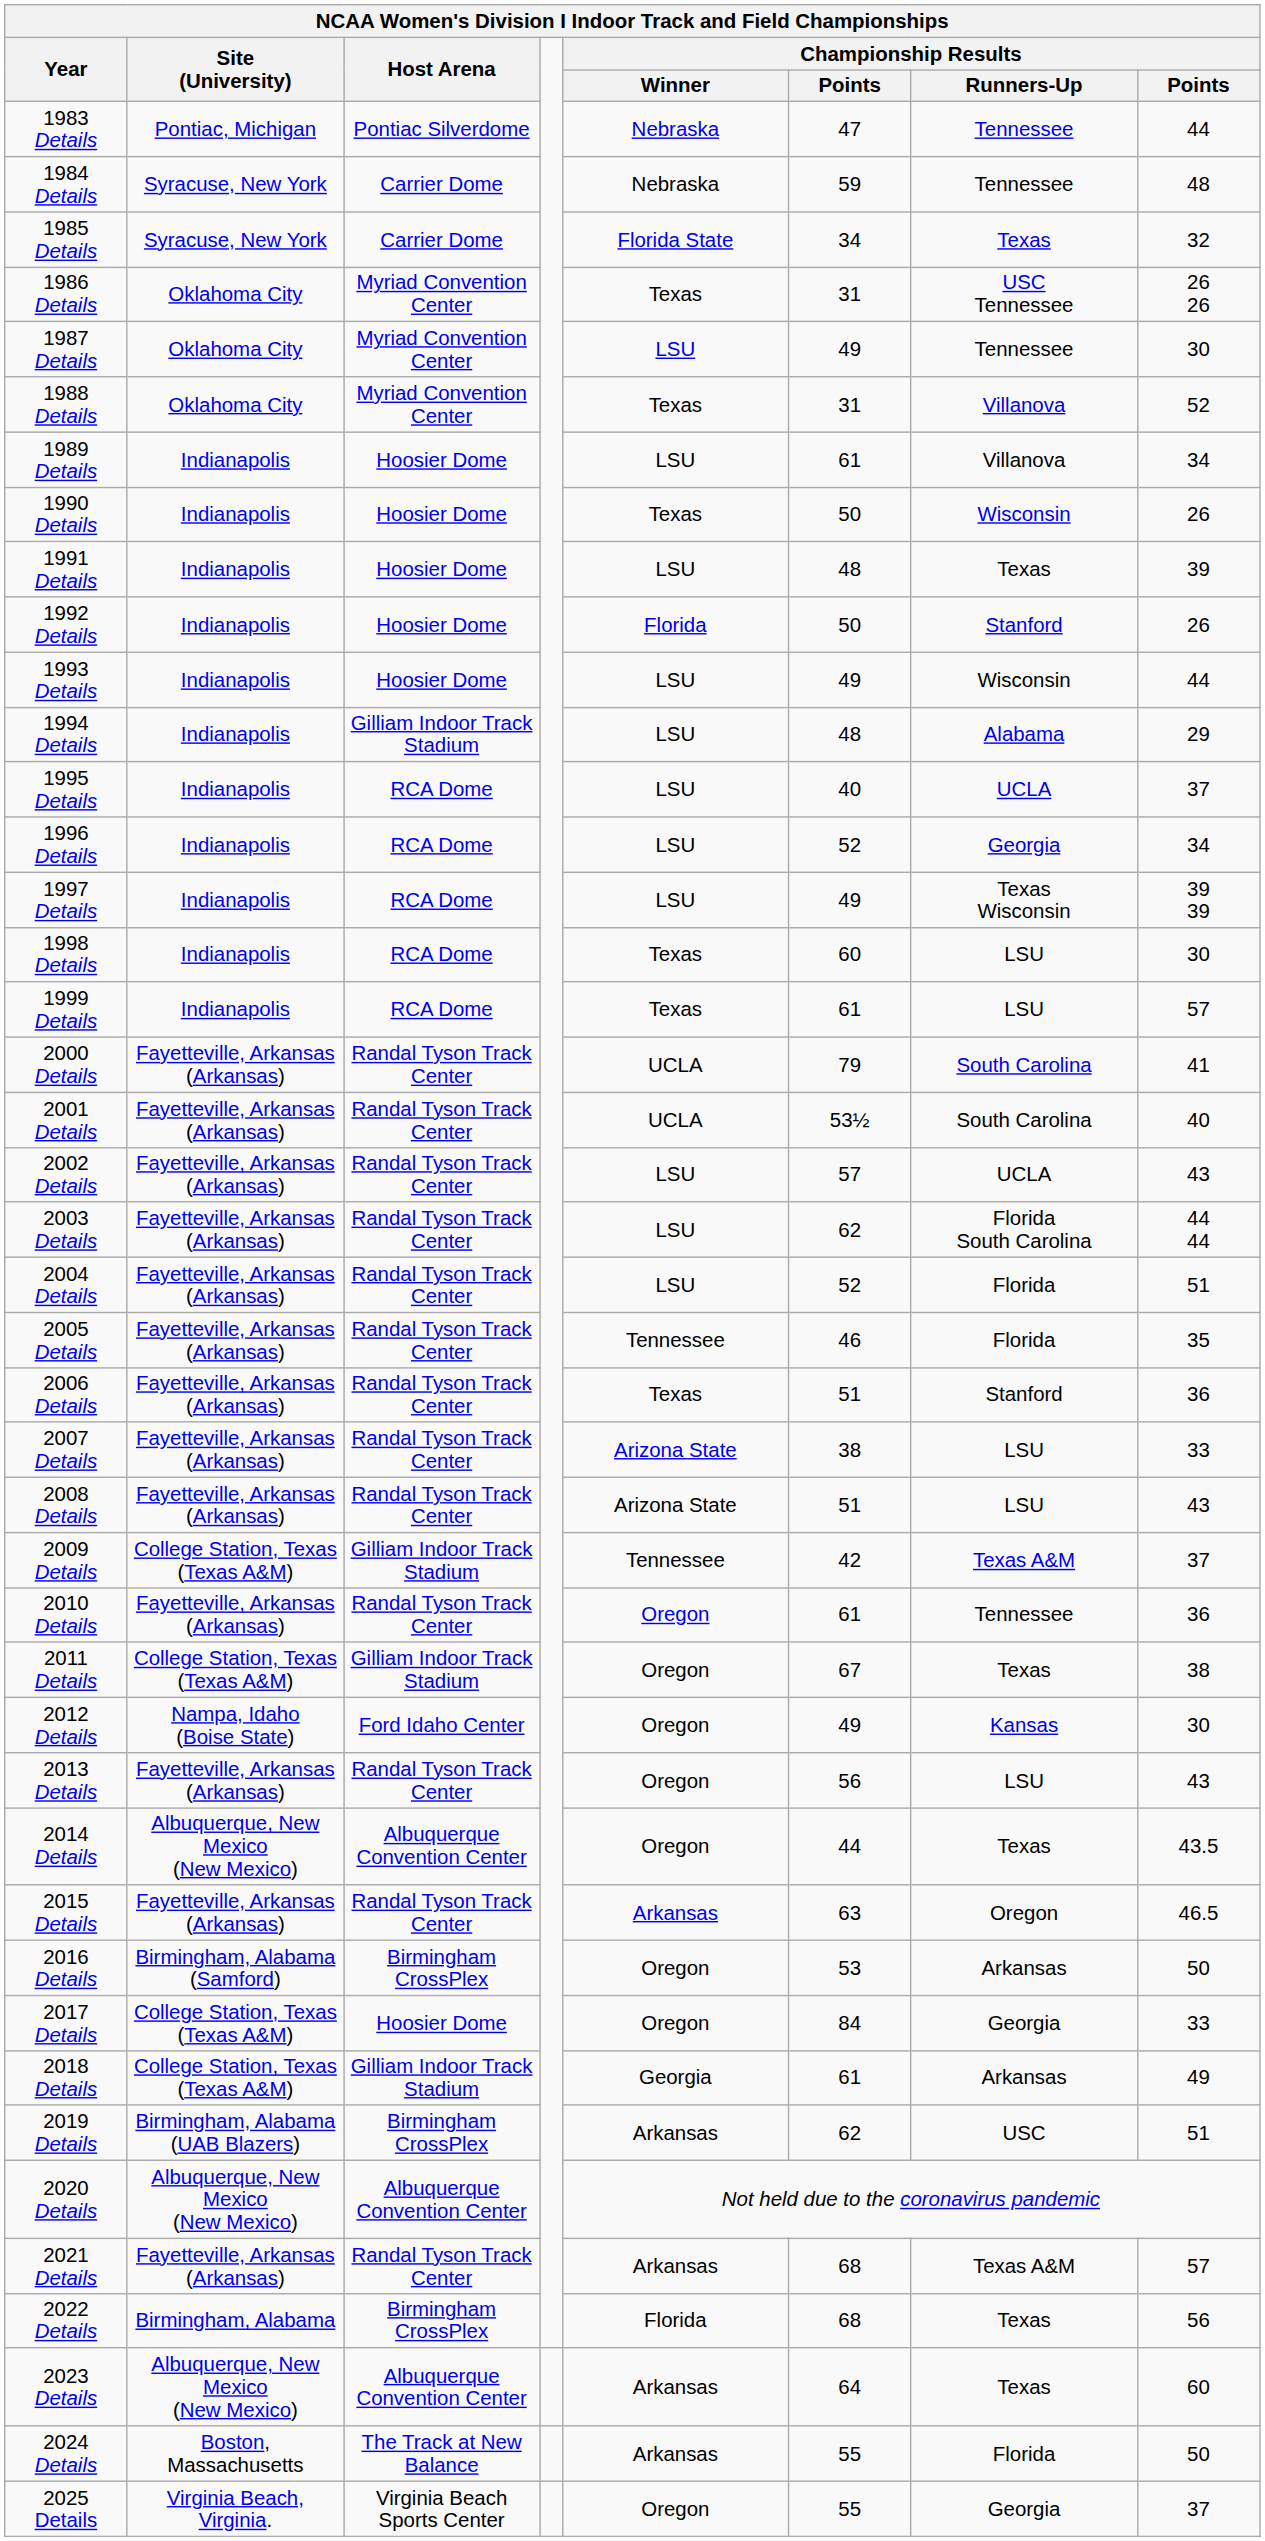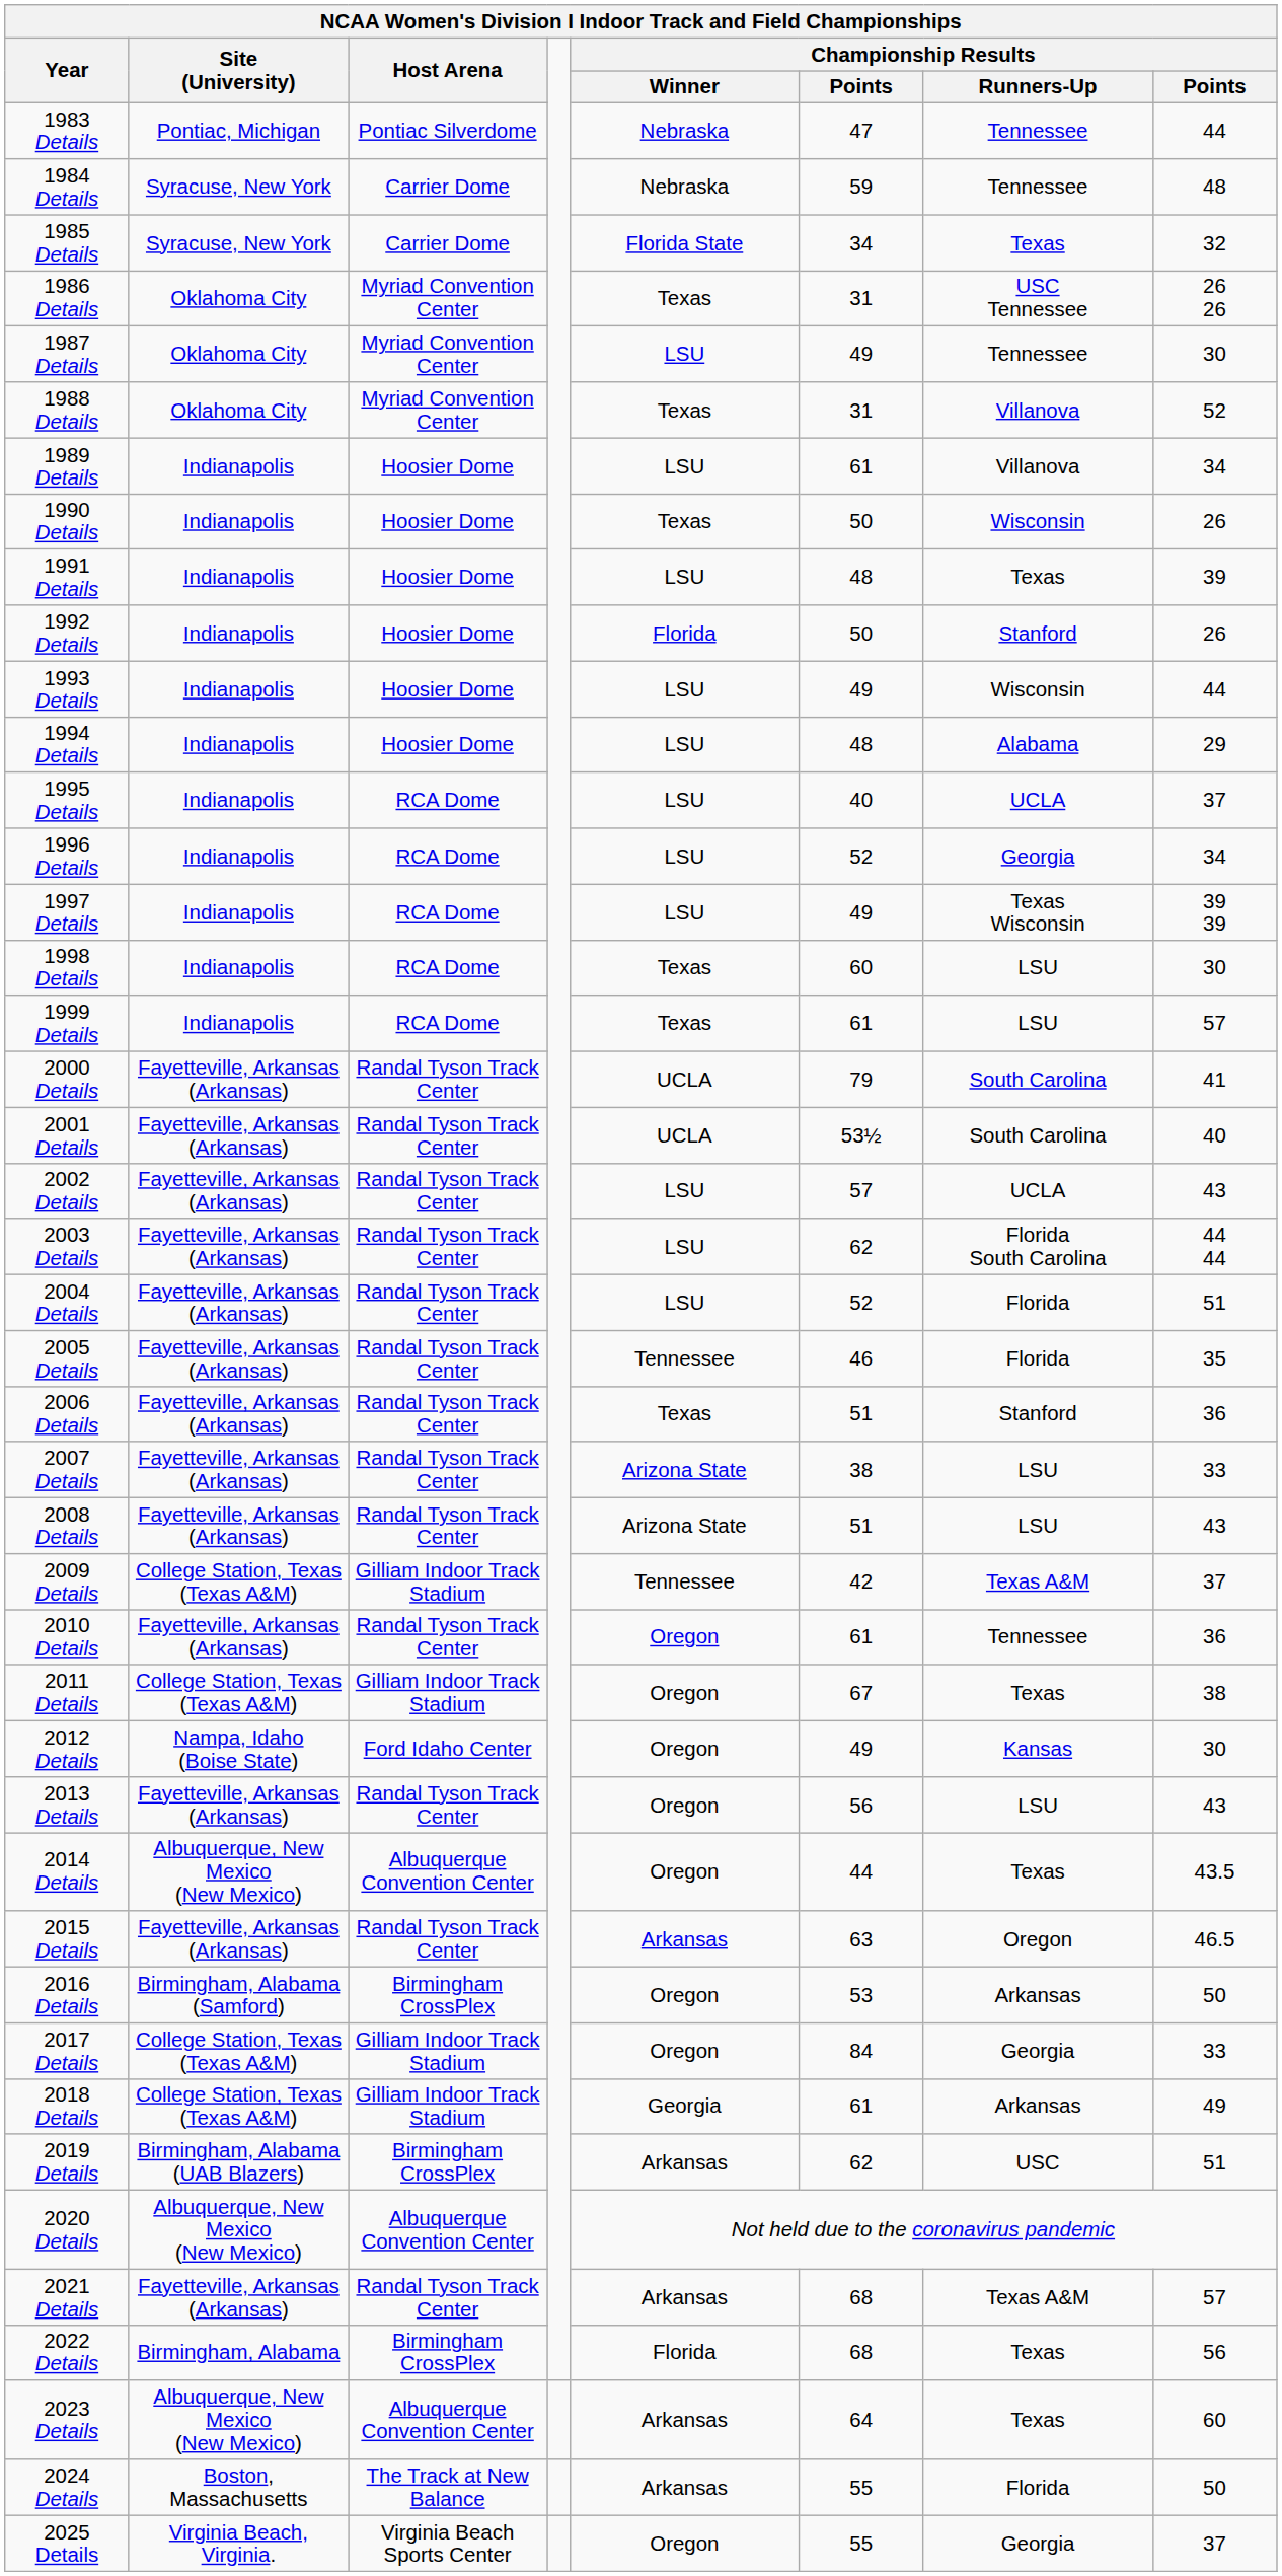1994 Details | Host Arena: Gilliam Indoor Track Stadium -> Hoosier Dome
2017 Details | Host Arena: Hoosier Dome -> Gilliam Indoor Track Stadium
